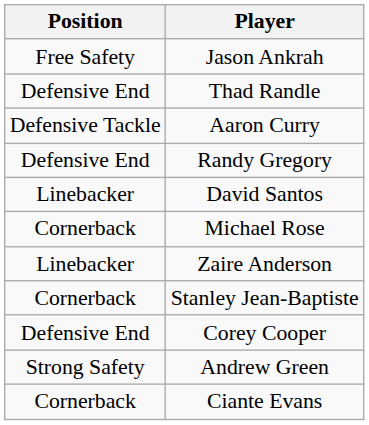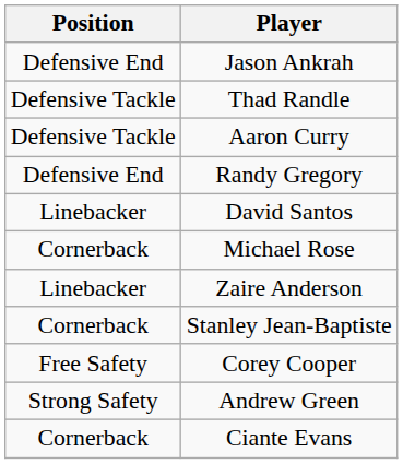Jason Ankrah | Position: Free Safety -> Defensive End
Thad Randle | Position: Defensive End -> Defensive Tackle
Corey Cooper | Position: Defensive End -> Free Safety
